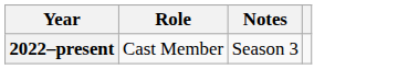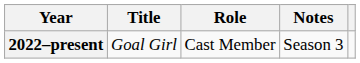+ column: Title | Goal Girl
